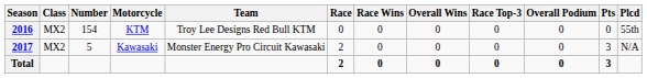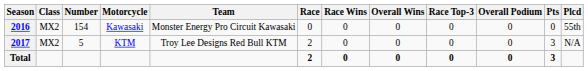2016 | Motorcycle: KTM -> Kawasaki
2016 | Team: Troy Lee Designs Red Bull KTM -> Monster Energy Pro Circuit Kawasaki
2017 | Motorcycle: Kawasaki -> KTM
2017 | Team: Monster Energy Pro Circuit Kawasaki -> Troy Lee Designs Red Bull KTM
